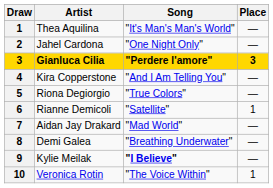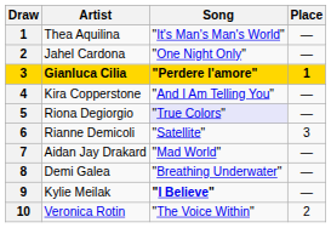Gianluca Cilia | Place: 3 -> 1
Riona Degiorgio | Song: no background -> lavender background
Rianne Demicoli | Place: 1 -> 3
Veronica Rotin | Place: 1 -> 2
